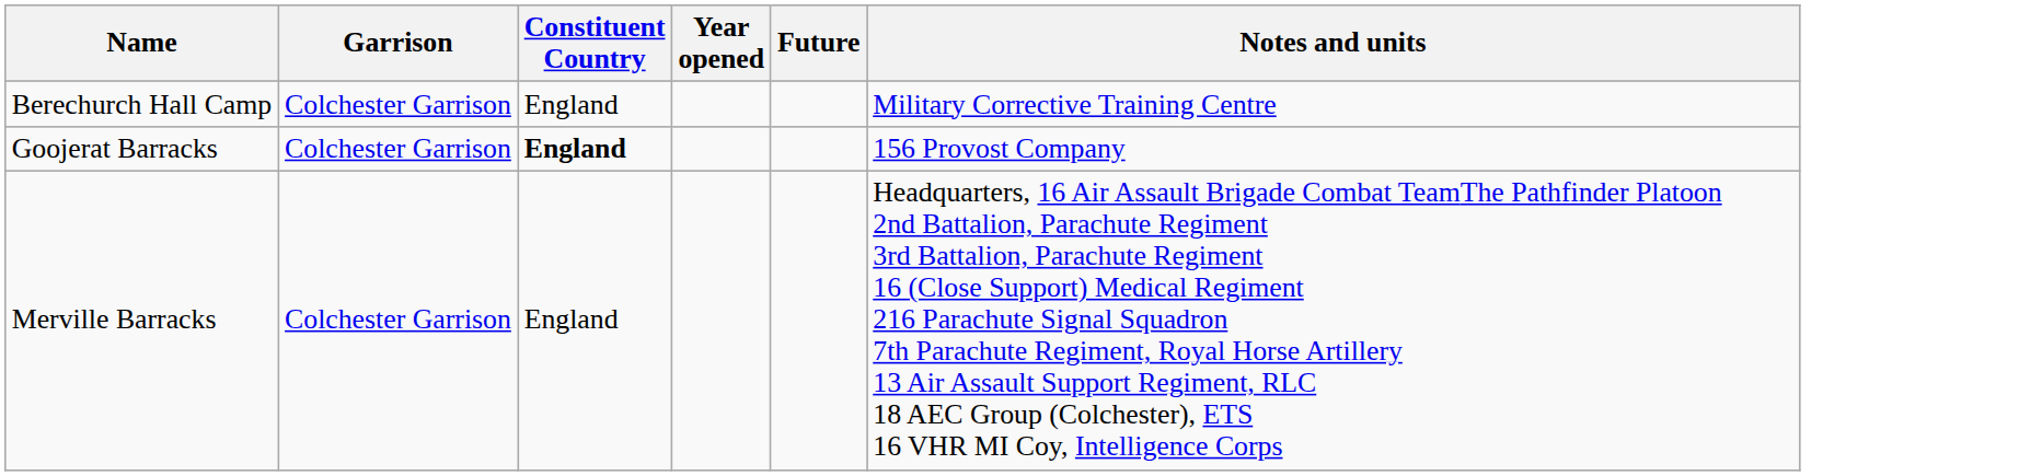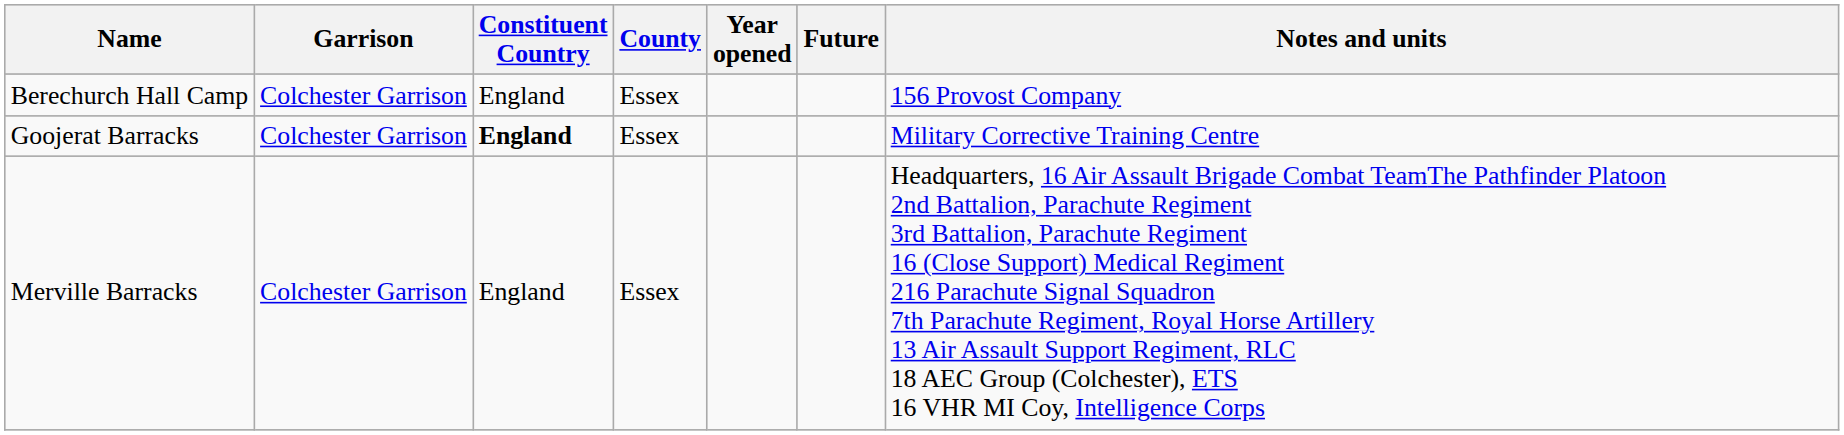+ column: County | Essex | Essex | Essex
Berechurch Hall Camp | Notes and units: Military Corrective Training Centre -> 156 Provost Company
Goojerat Barracks | Notes and units: 156 Provost Company -> Military Corrective Training Centre
